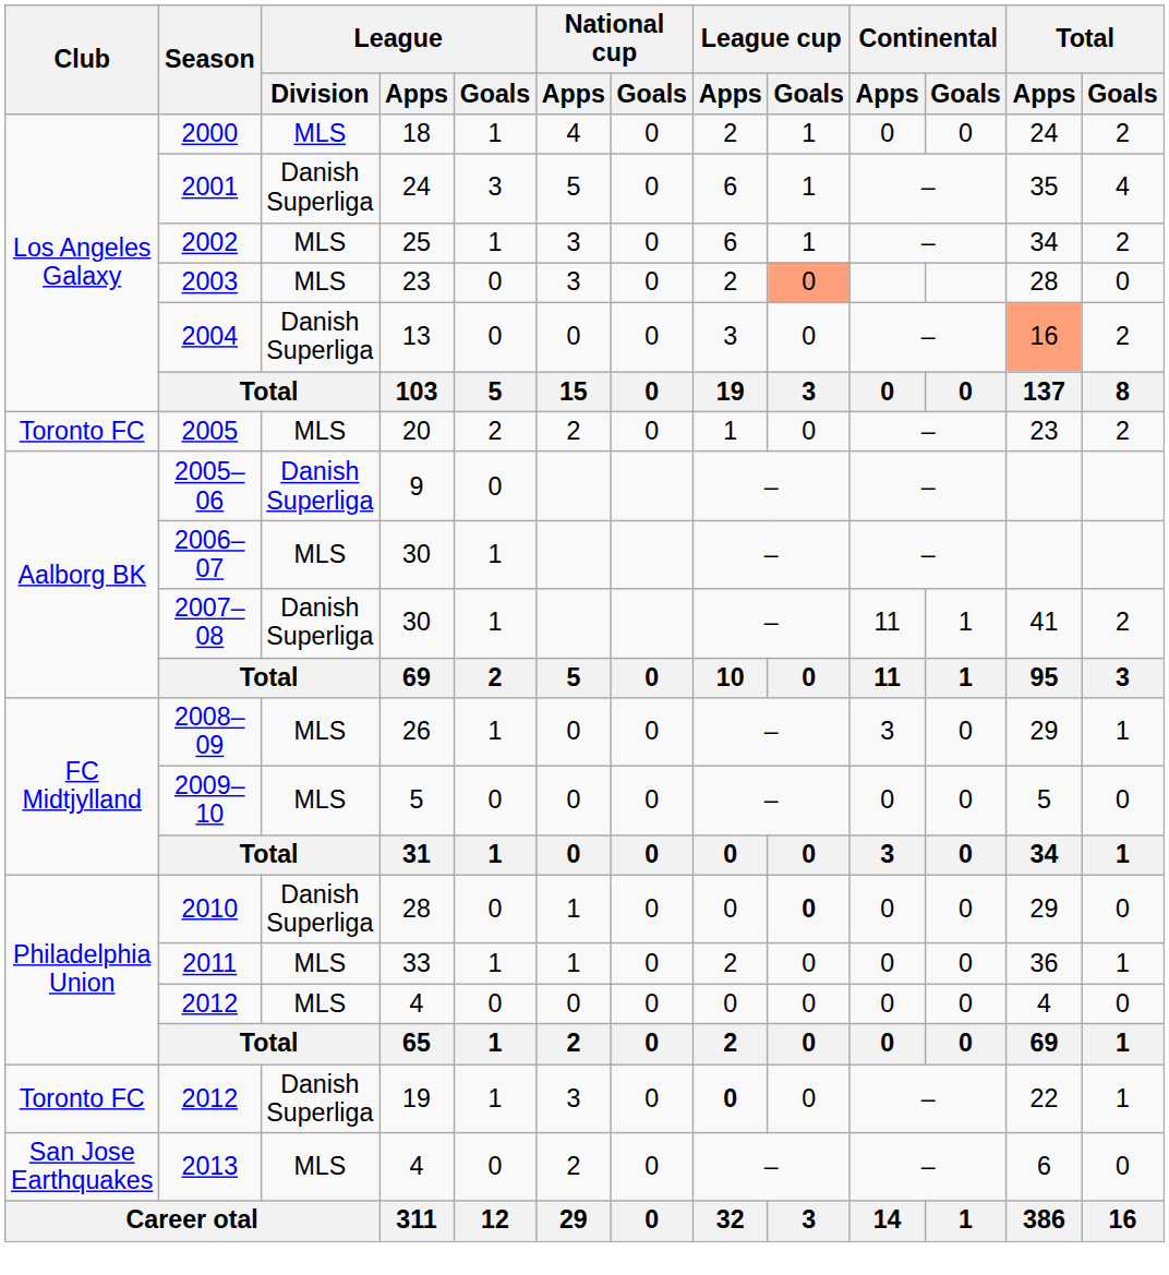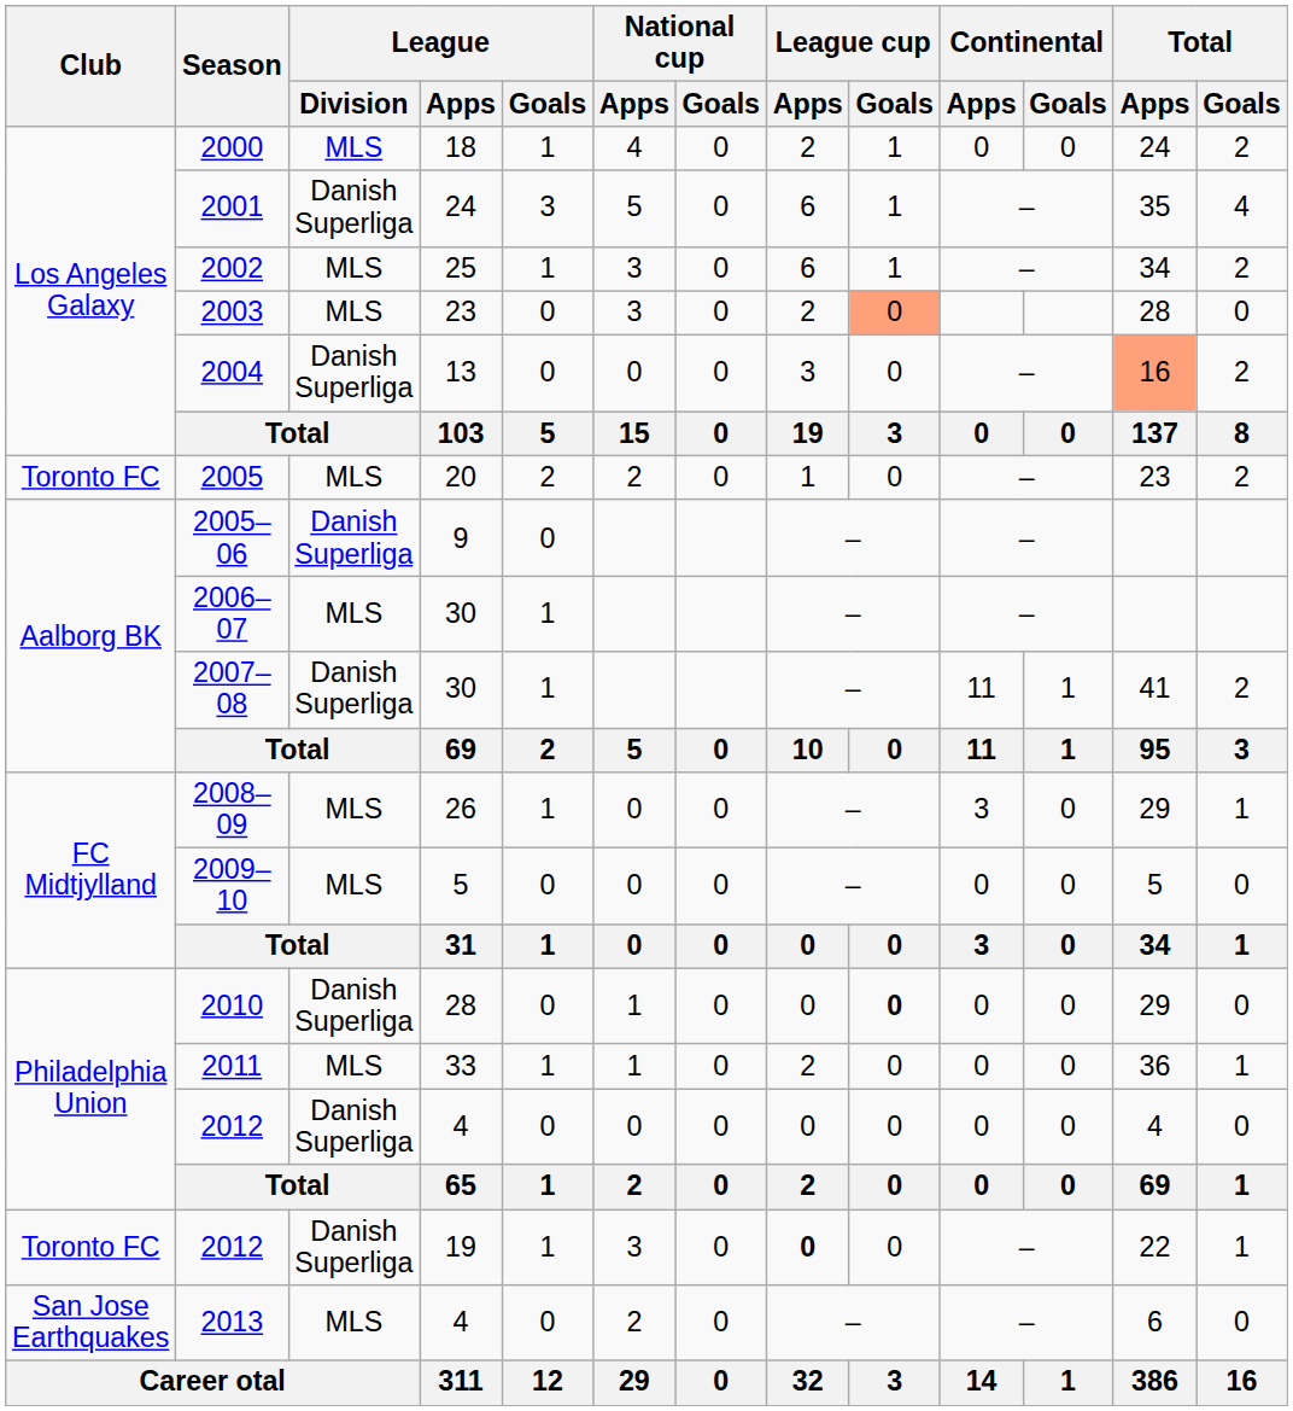2012 / 4 | League / Division: MLS -> Danish Superliga
